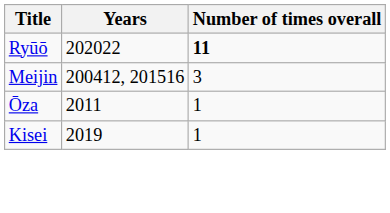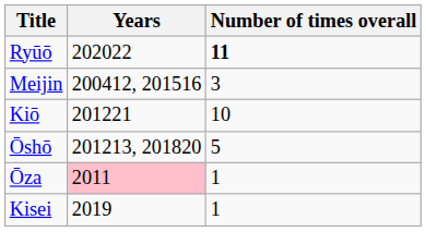+ row: Kiō | 201221 | 10
+ row: Ōshō | 201213, 201820 | 5
Ōza | Years: no background -> pink background
